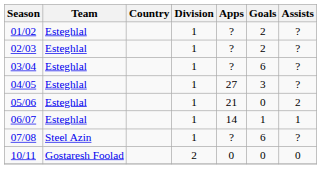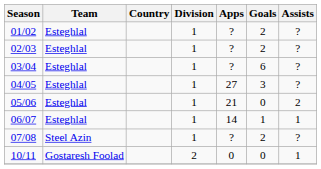07/08 | Goals: 6 -> 2
10/11 | Assists: 0 -> 1
